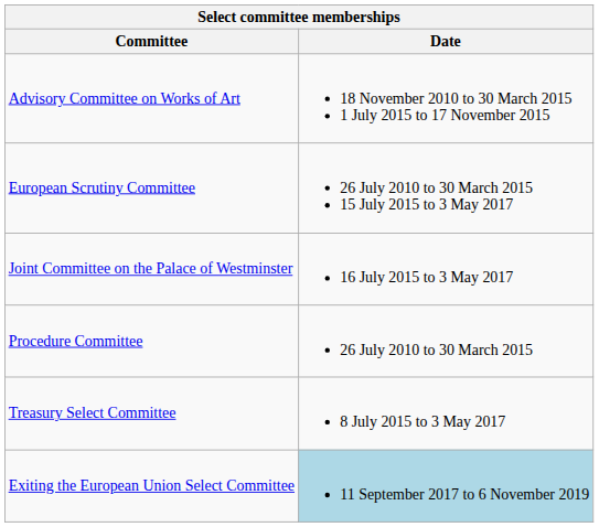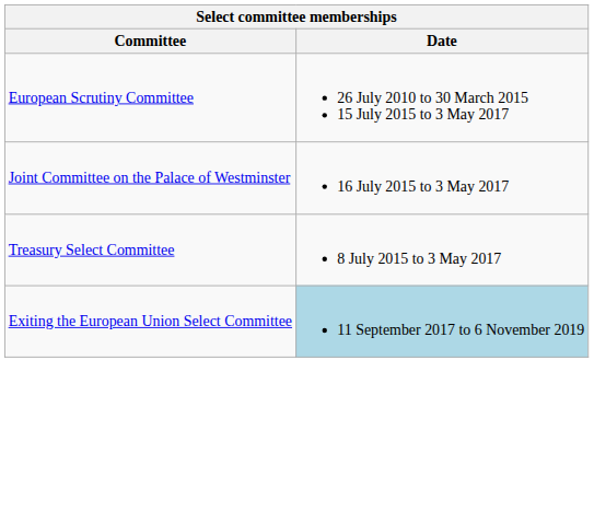- row: Advisory Committee on Works of Art | 18 November 2010 to 30 March 2015 1 July 2015 to 17 November 2015
- row: Procedure Committee | 26 July 2010 to 30 March 2015
